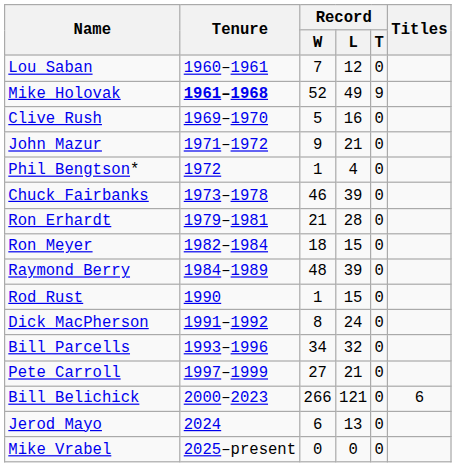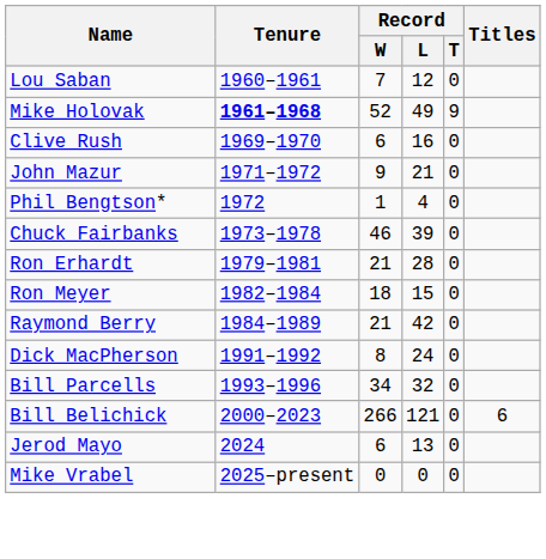Clive Rush | Record / W: 5 -> 6
Raymond Berry | Record / W: 48 -> 21
Raymond Berry | Record / L: 39 -> 42
- row: Rod Rust | 1990 | 1 | 15 | 0
- row: Pete Carroll | 1997–1999 | 27 | 21 | 0
